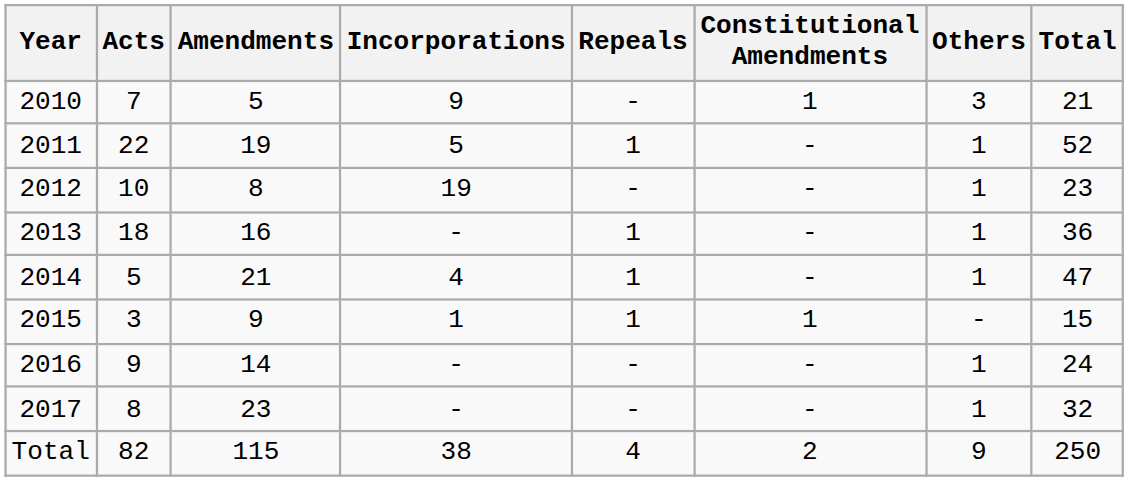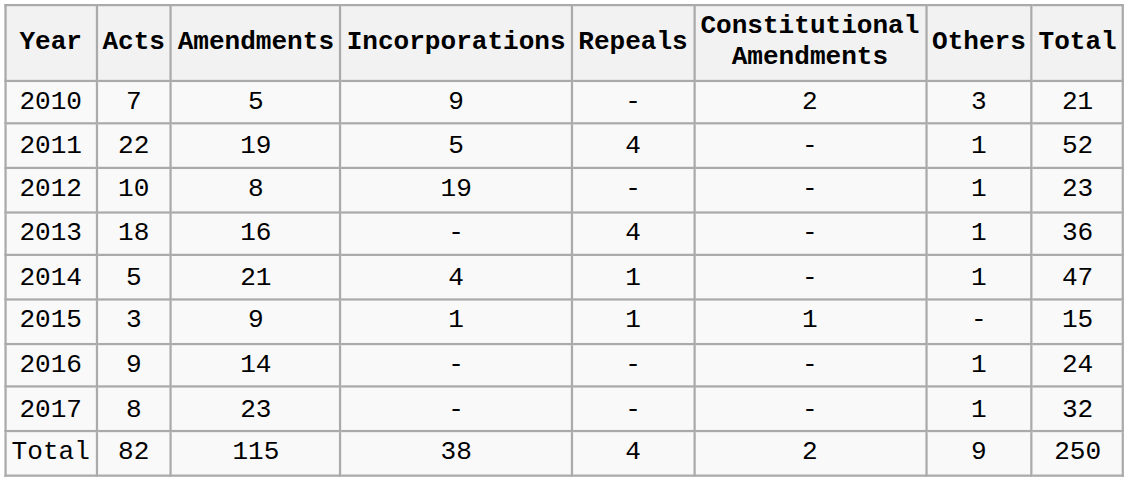2010 | Constitutional Amendments: 1 -> 2
2011 | Repeals: 1 -> 4
2013 | Repeals: 1 -> 4
